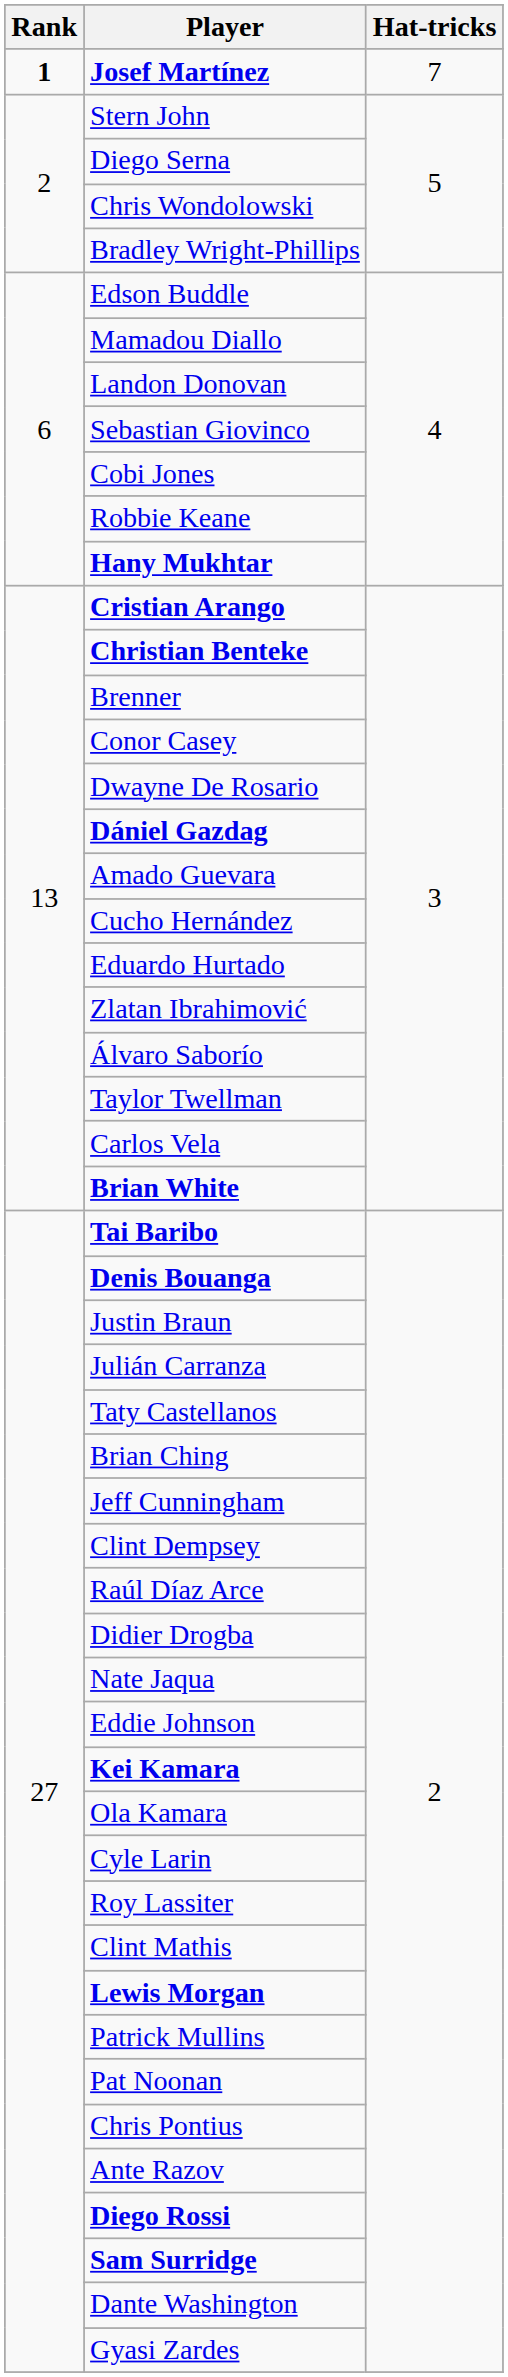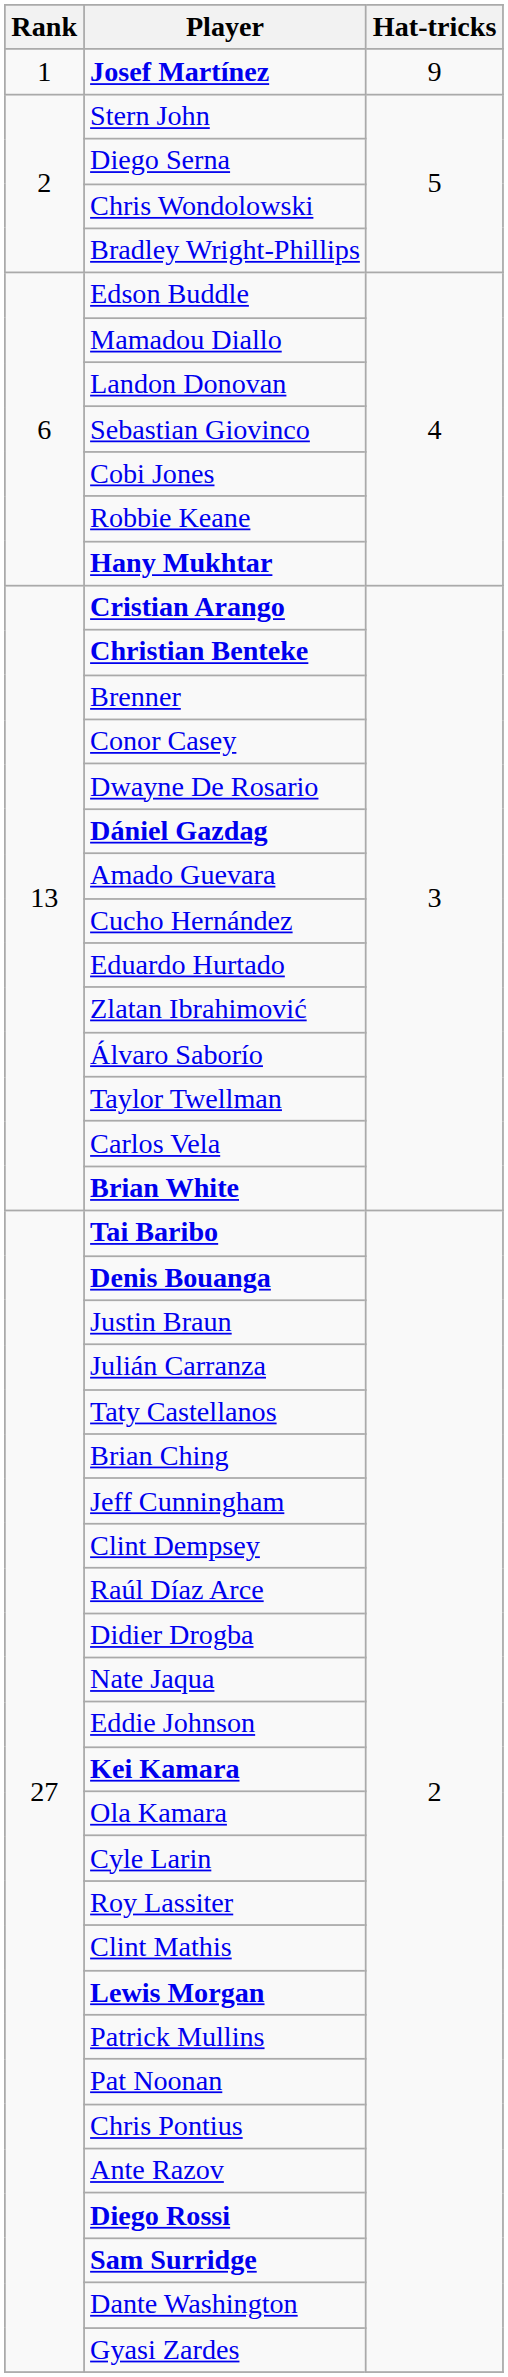Josef Martínez | Rank: bold -> normal
Josef Martínez | Hat-tricks: 7 -> 9
